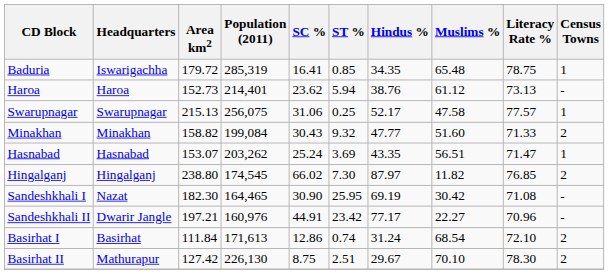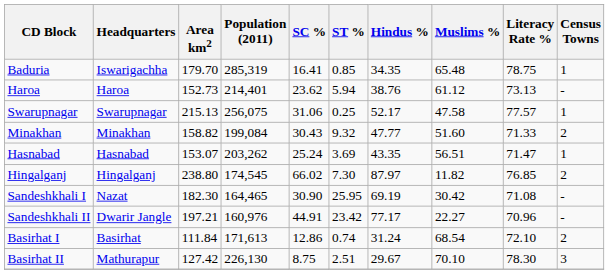Baduria | Area km2: 179.72 -> 179.70
Basirhat II | Census Towns: 2 -> 3
